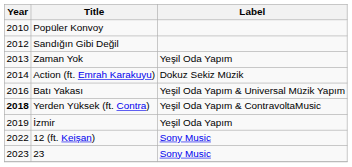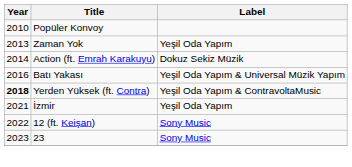- row: 2012 | Sandığın Gibi Değil
İzmir | Year: 2019 -> 2021
